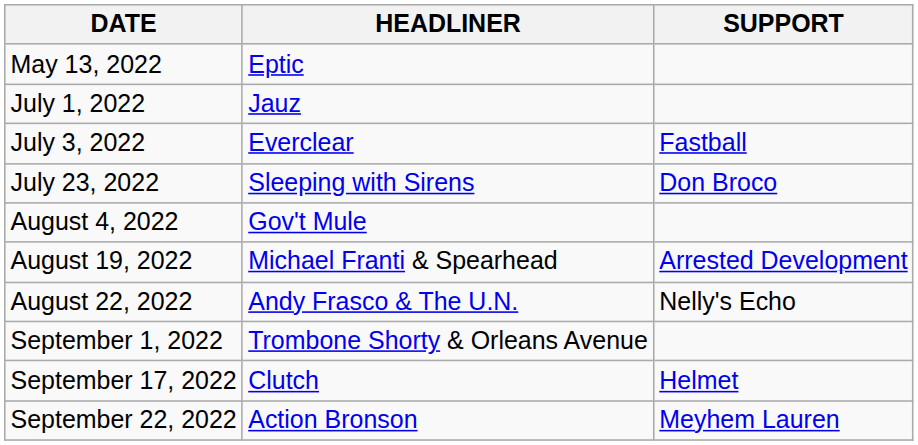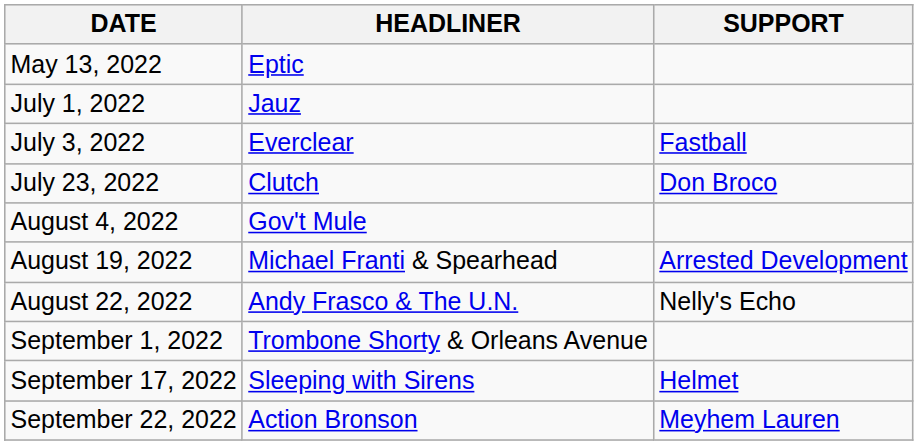July 23, 2022 | HEADLINER: Sleeping with Sirens -> Clutch
September 17, 2022 | HEADLINER: Clutch -> Sleeping with Sirens
